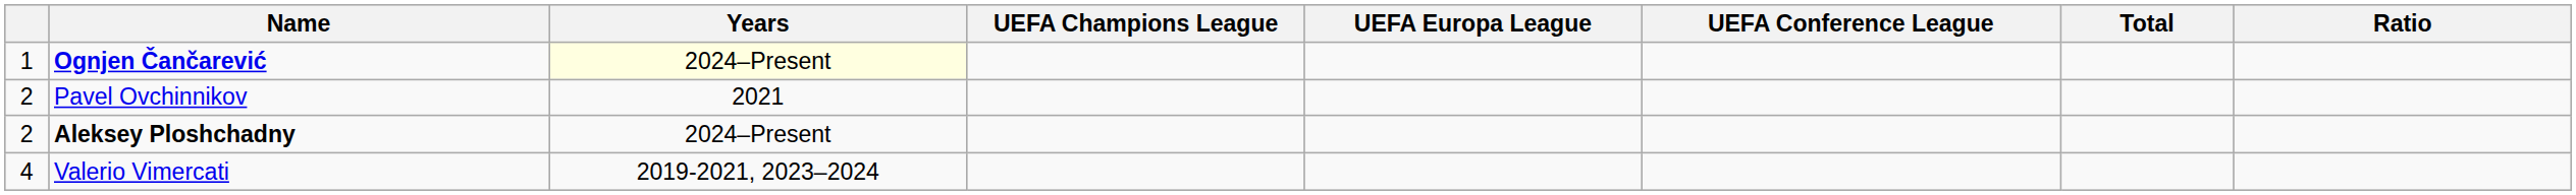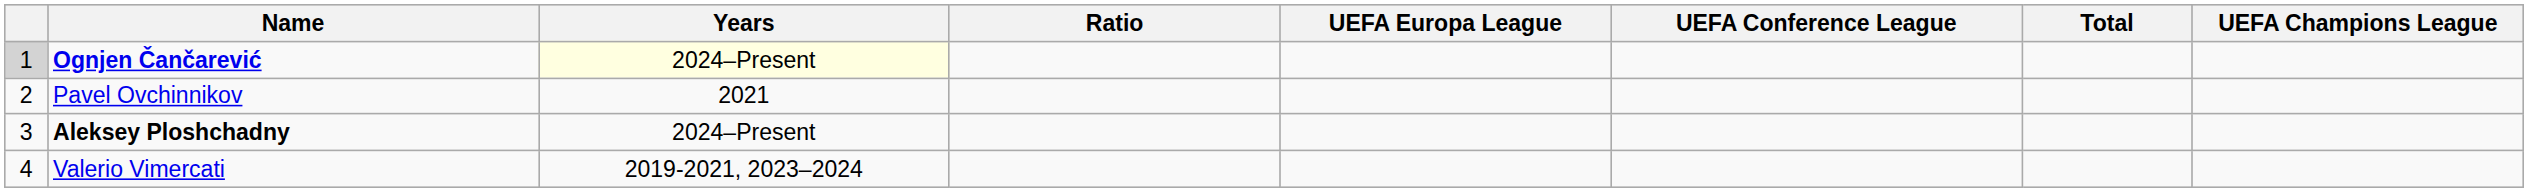columns swapped: UEFA Champions League <-> Ratio
Ognjen Čančarević | column 1: no background -> lightgrey background
Aleksey Ploshchadny | column 1: 2 -> 3
